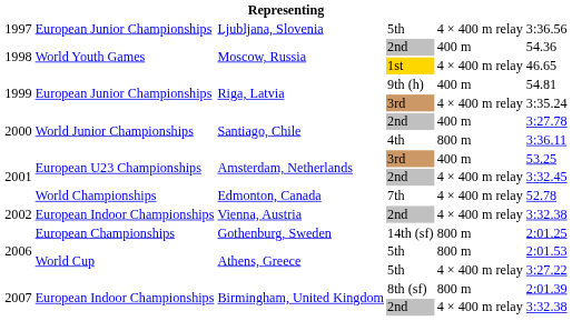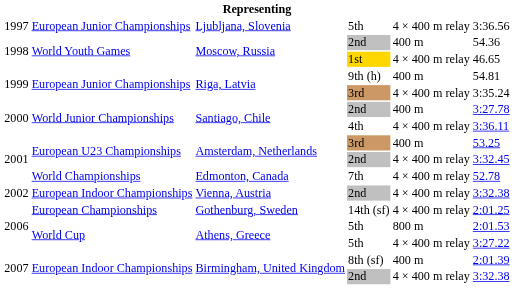Santiago, Chile / 4th | column 5: 800 m -> 4 × 400 m relay
Gothenburg, Sweden | column 5: 800 m -> 4 × 400 m relay
Birmingham, United Kingdom / 8th (sf) | column 5: 800 m -> 400 m
